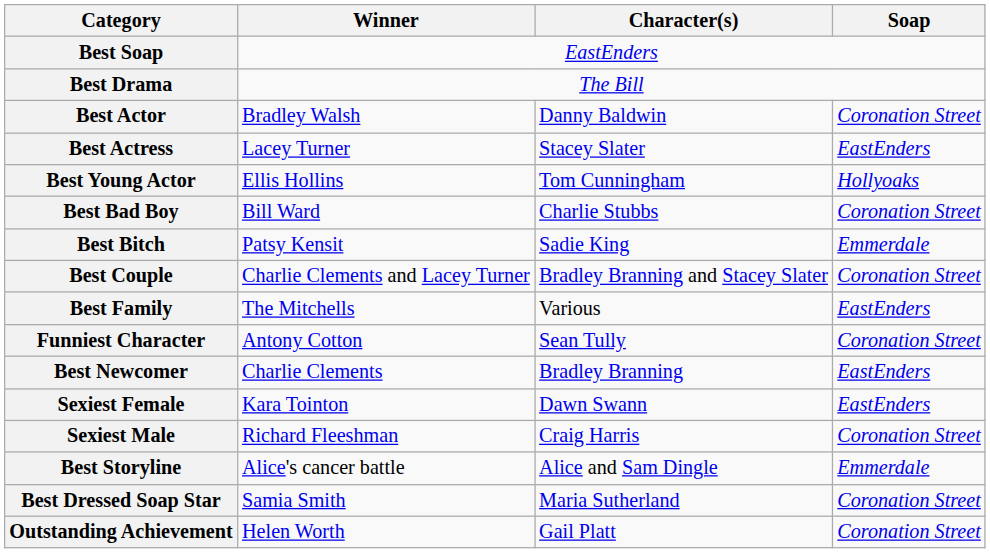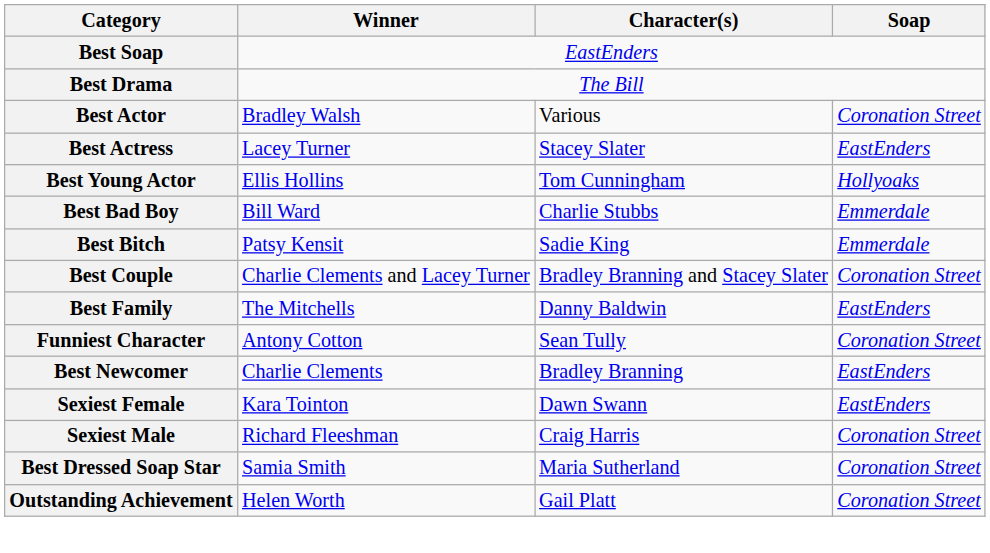Best Actor | Character(s): Danny Baldwin -> Various
Best Bad Boy | Soap: Coronation Street -> Emmerdale
Best Family | Character(s): Various -> Danny Baldwin
- row: Best Storyline | Alice's cancer battle | Alice and Sam Dingle | Emmerdale
